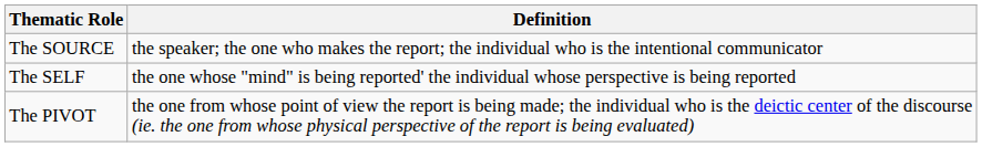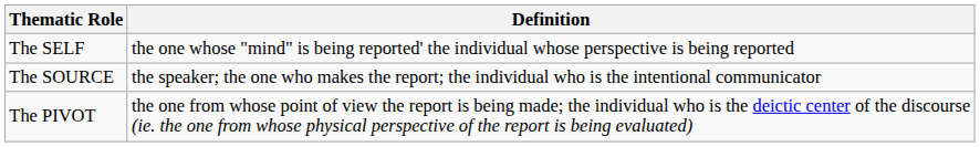rows swapped: The SOURCE <-> The SELF
